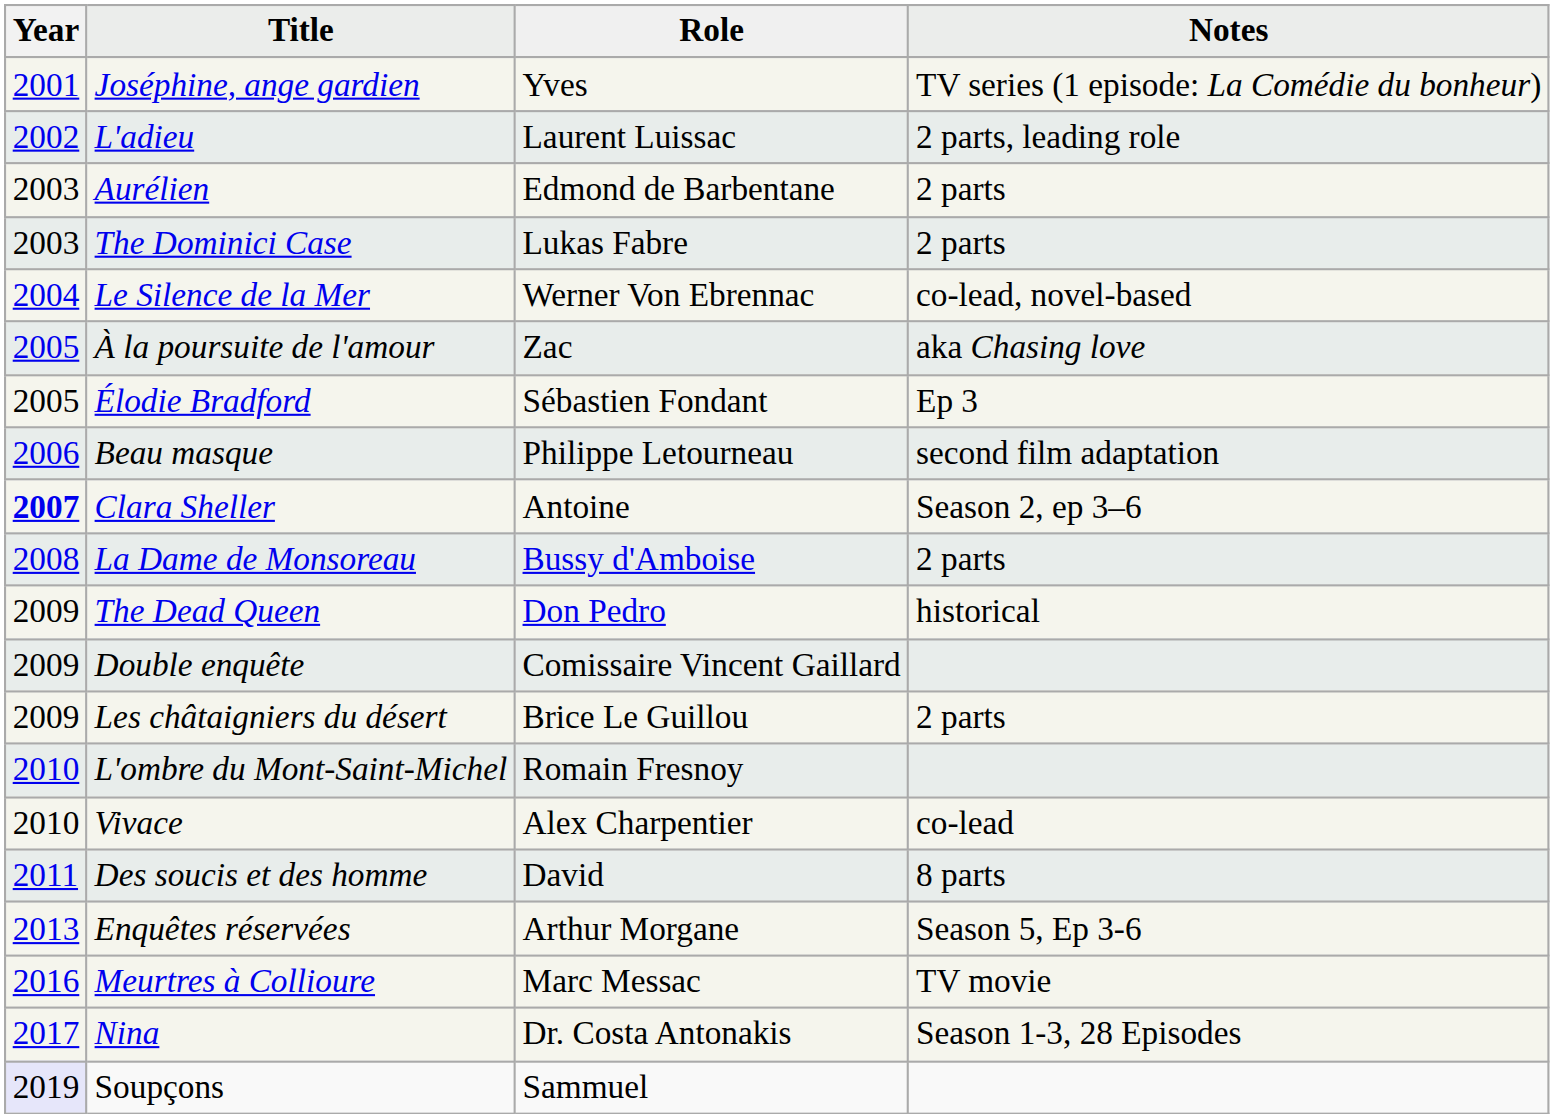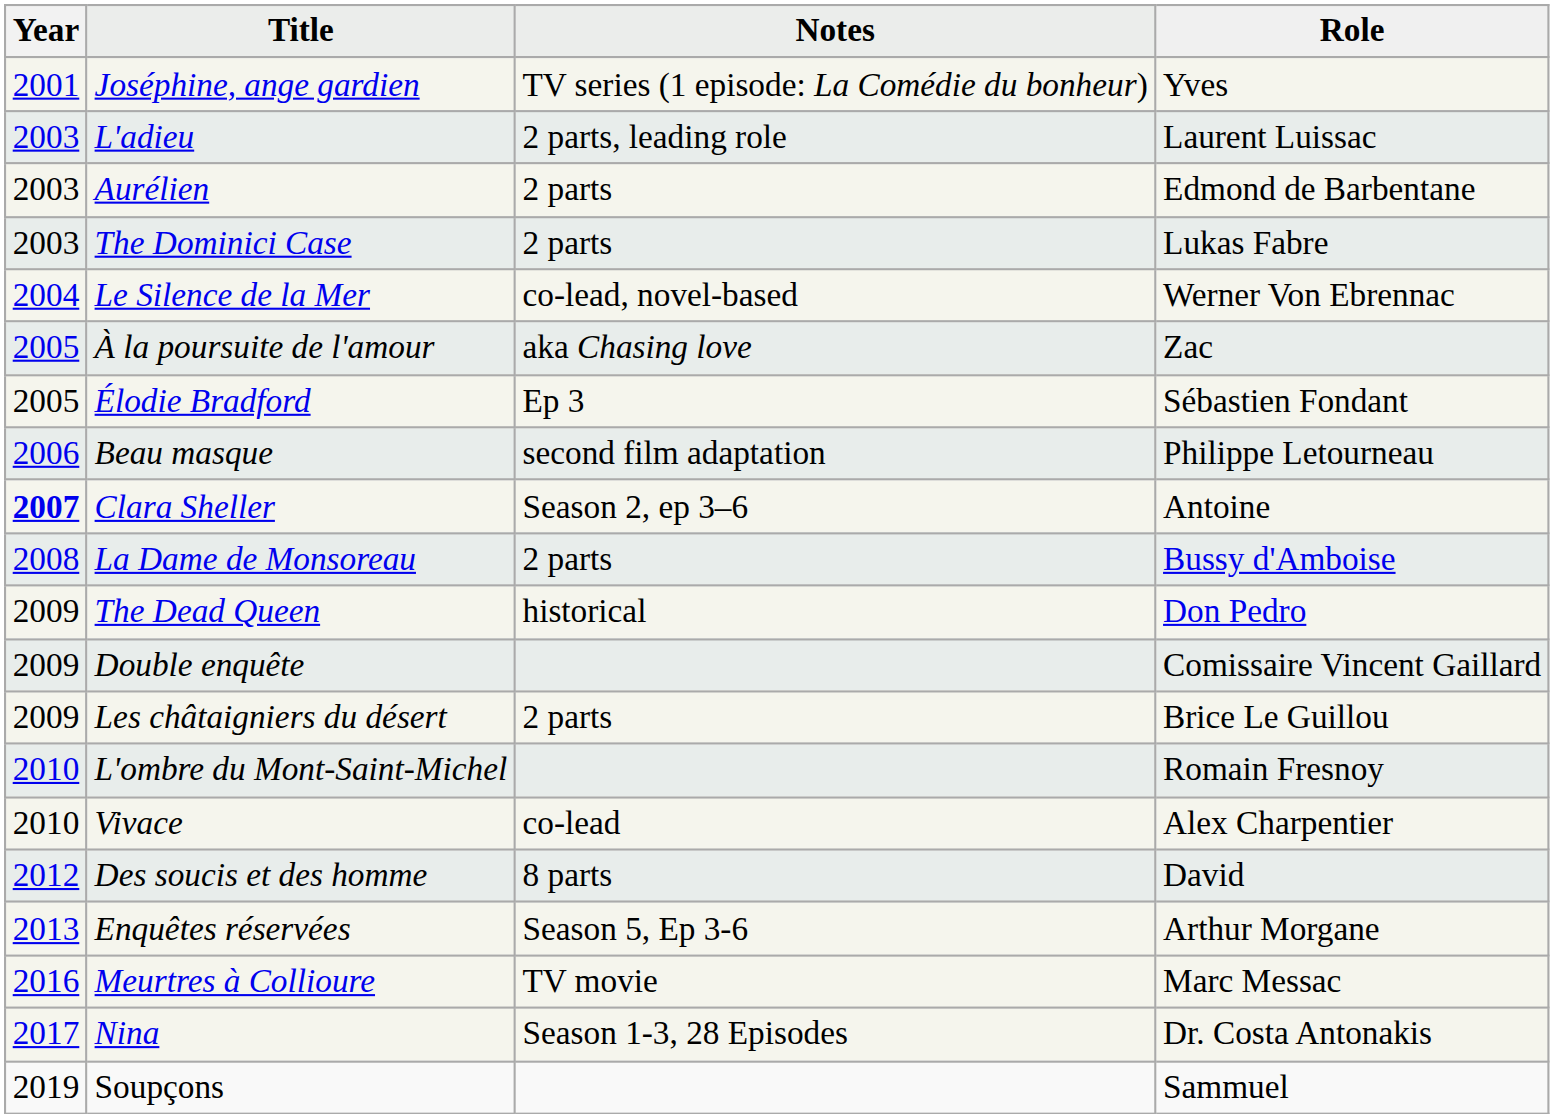columns swapped: Role <-> Notes
L'adieu | Year: 2002 -> 2003
Des soucis et des homme | Year: 2011 -> 2012
Soupçons | Year: lavender background -> no background
